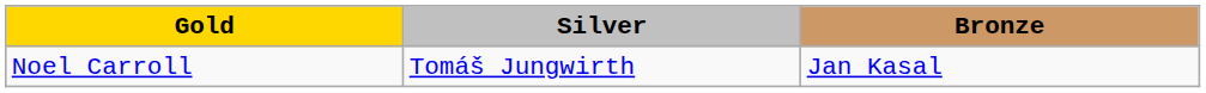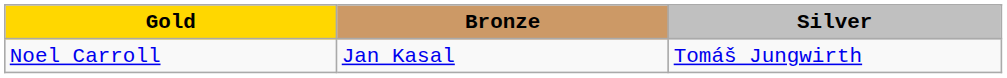columns swapped: Silver <-> Bronze
